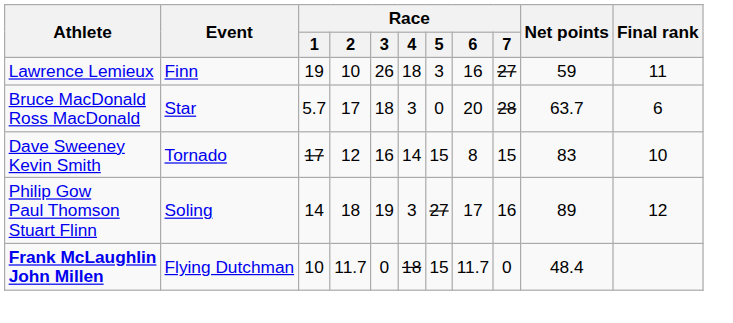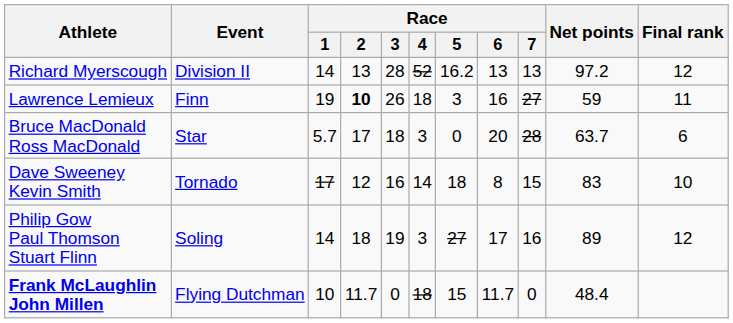+ row: Richard Myerscough | Division II | 14 | 13 | 28 | 52 | 16.2 | 13 | 13 | 97.2 | 12
Lawrence Lemieux | Race / 2: normal -> bold
Dave Sweeney Kevin Smith | Race / 5: 15 -> 18
